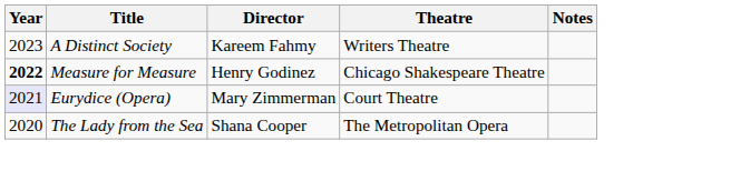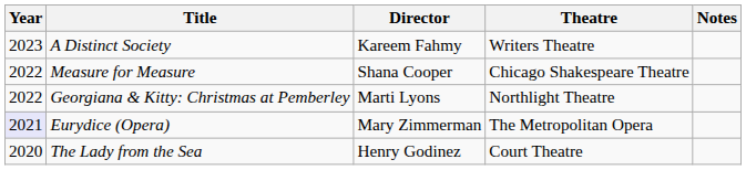Measure for Measure | Year: bold -> normal
Measure for Measure | Director: Henry Godinez -> Shana Cooper
+ row: 2022 | Georgiana & Kitty: Christmas at Pemberley | Marti Lyons | Northlight Theatre
Eurydice (Opera) | Theatre: Court Theatre -> The Metropolitan Opera
The Lady from the Sea | Director: Shana Cooper -> Henry Godinez
The Lady from the Sea | Theatre: The Metropolitan Opera -> Court Theatre
